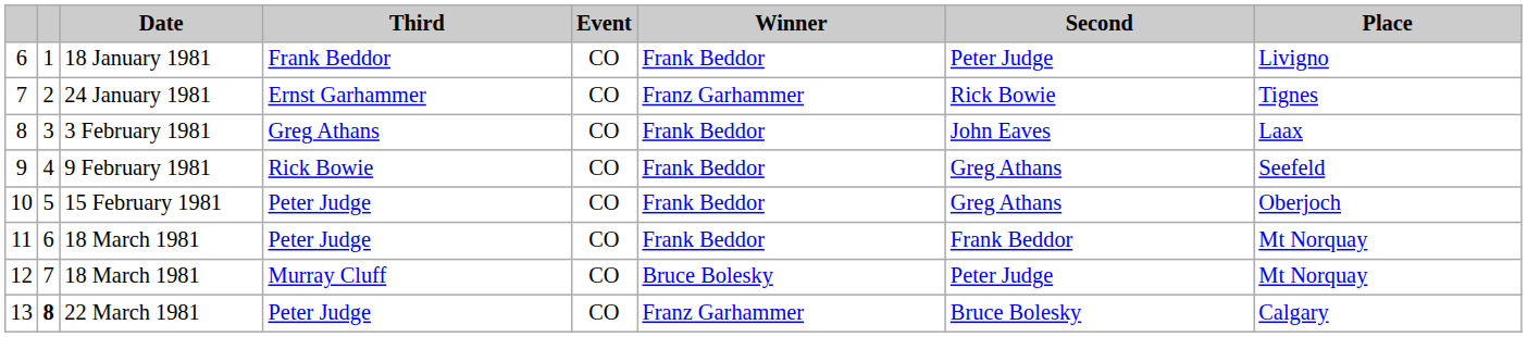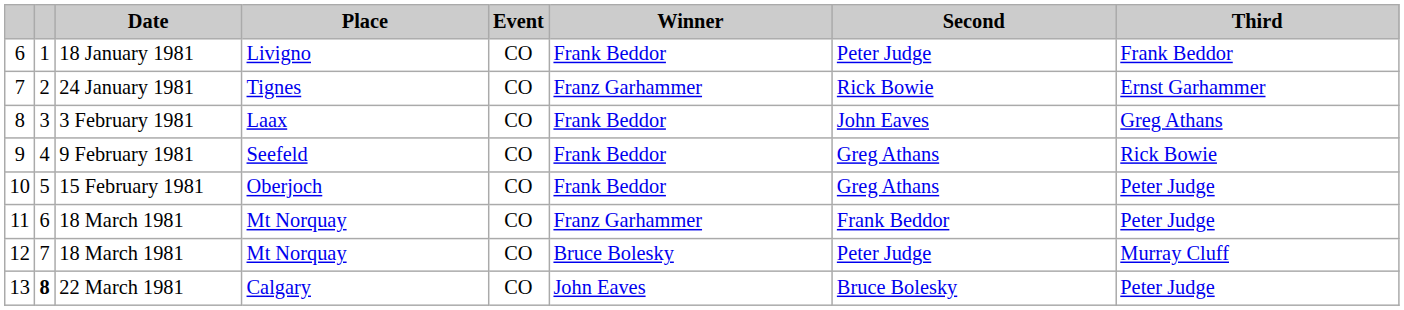columns swapped: Place <-> Third
11 | Winner: Frank Beddor -> Franz Garhammer
13 | Winner: Franz Garhammer -> John Eaves
